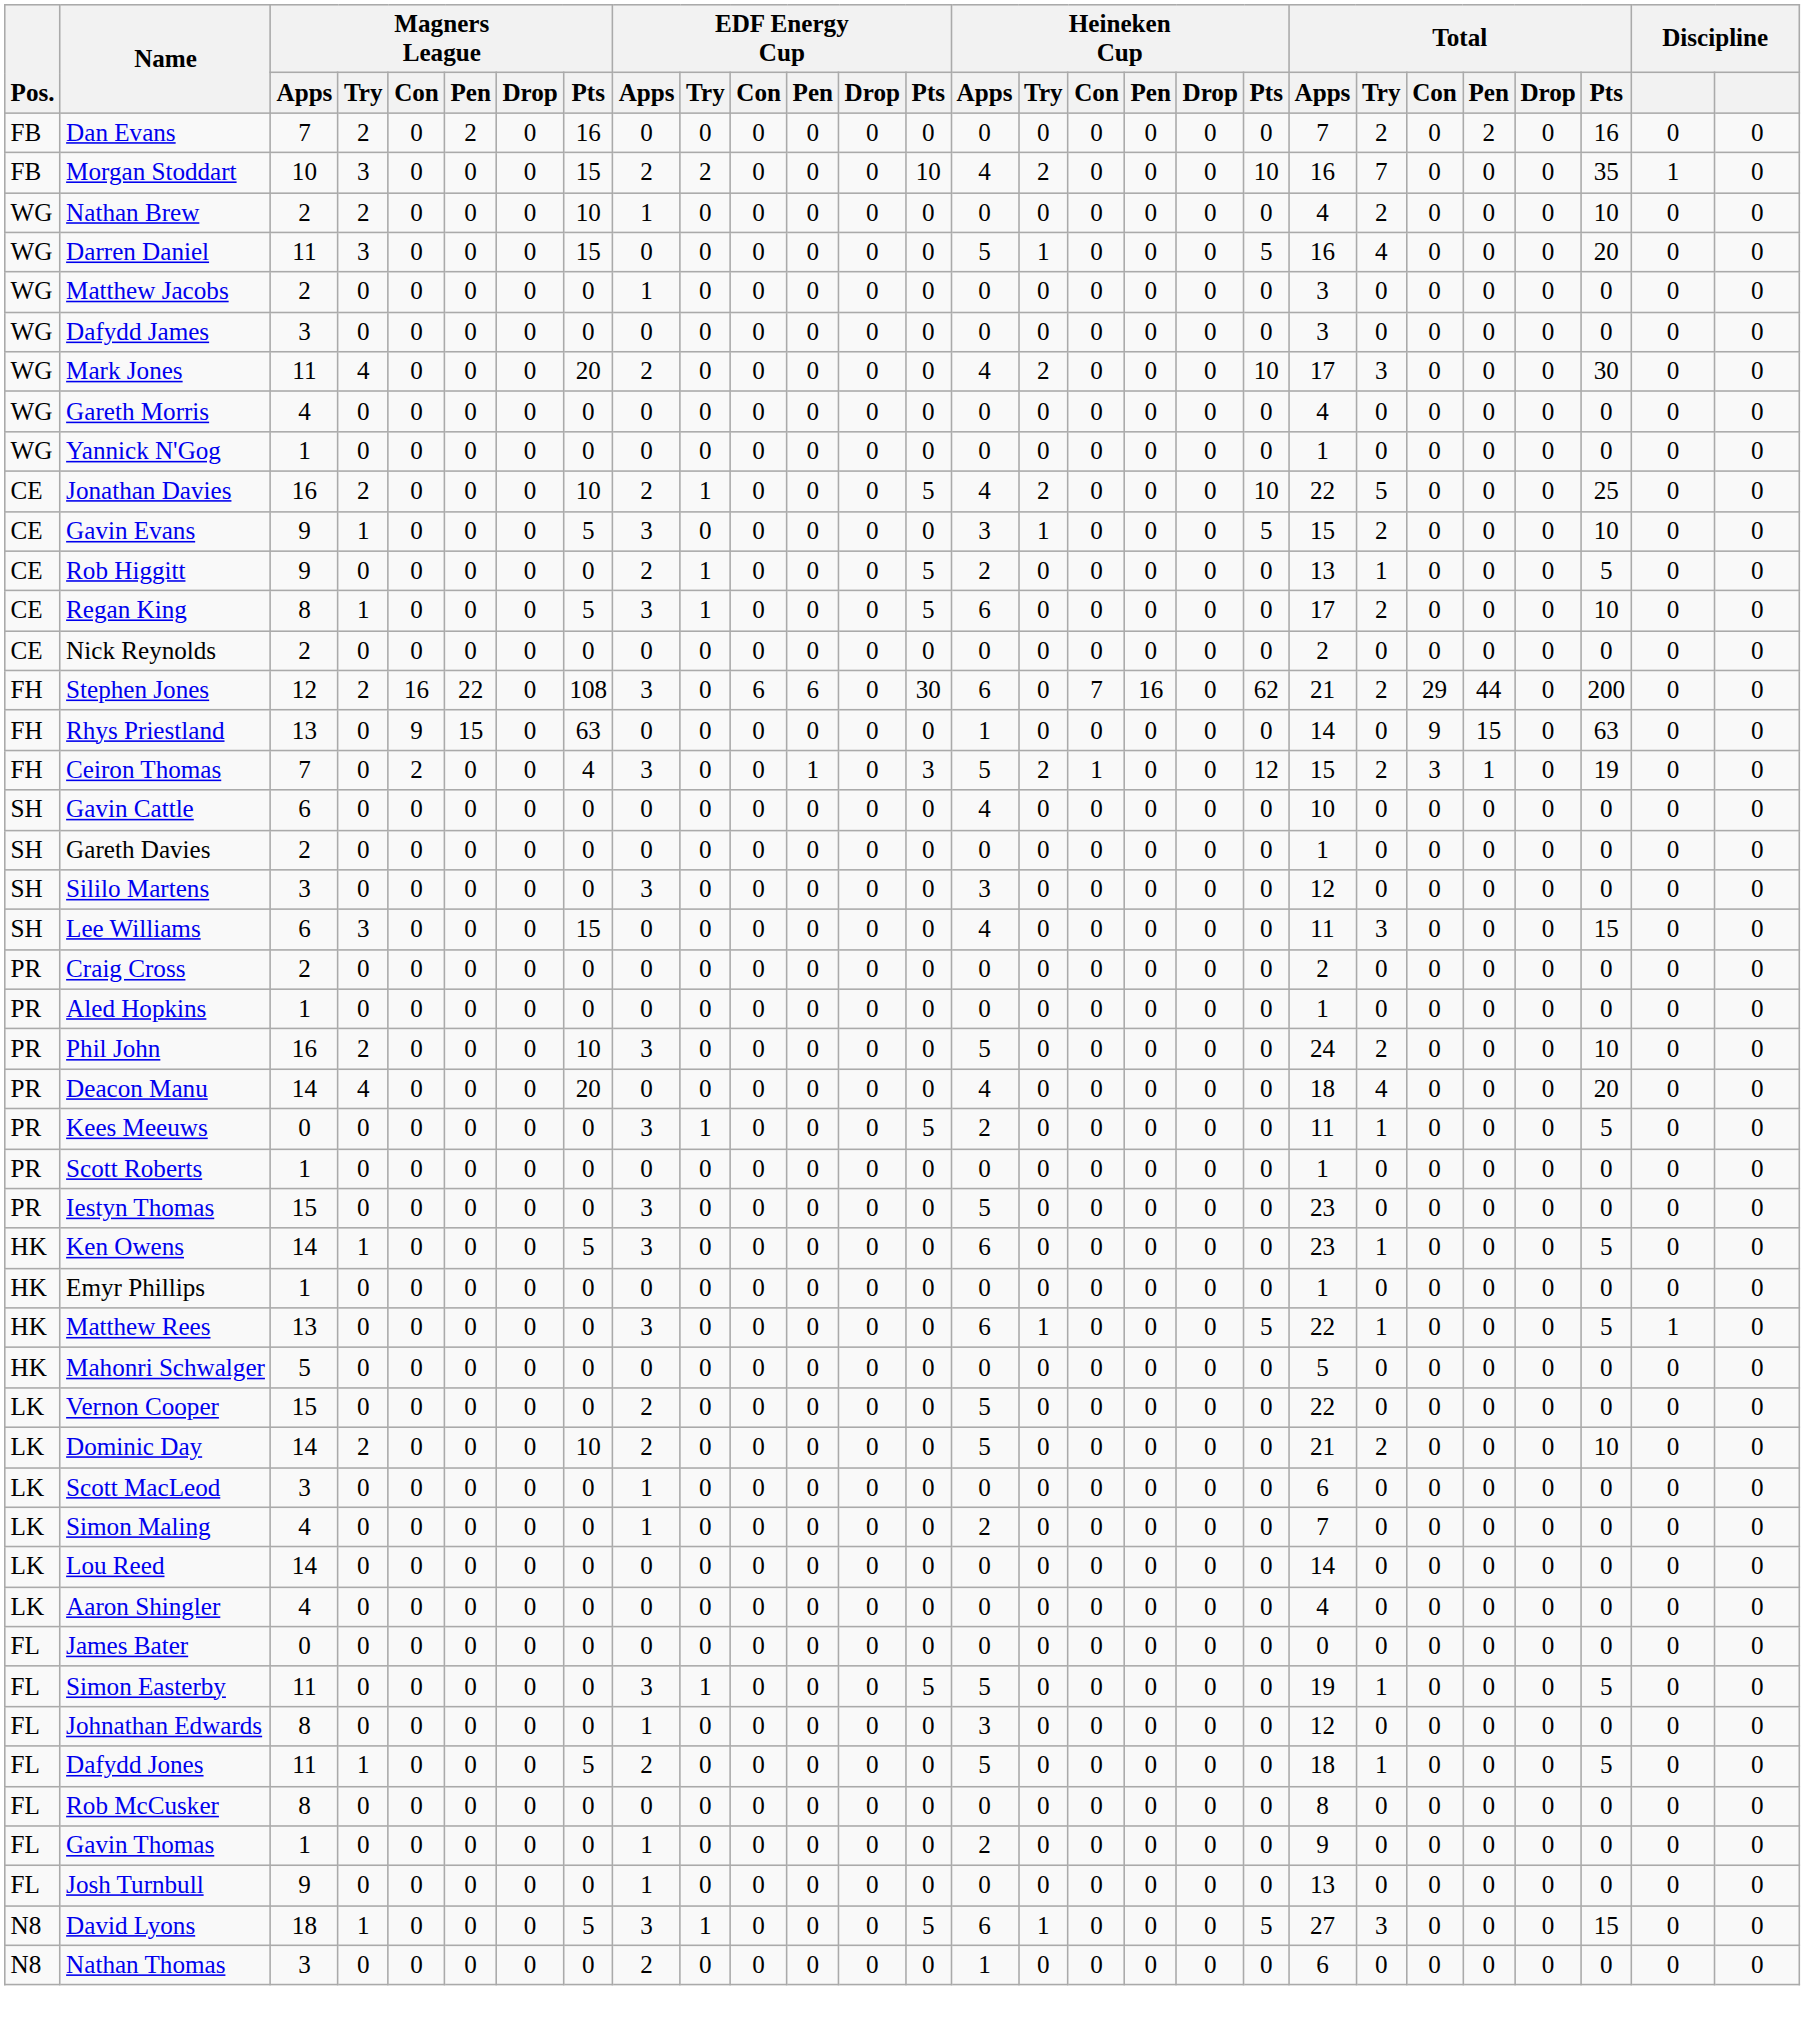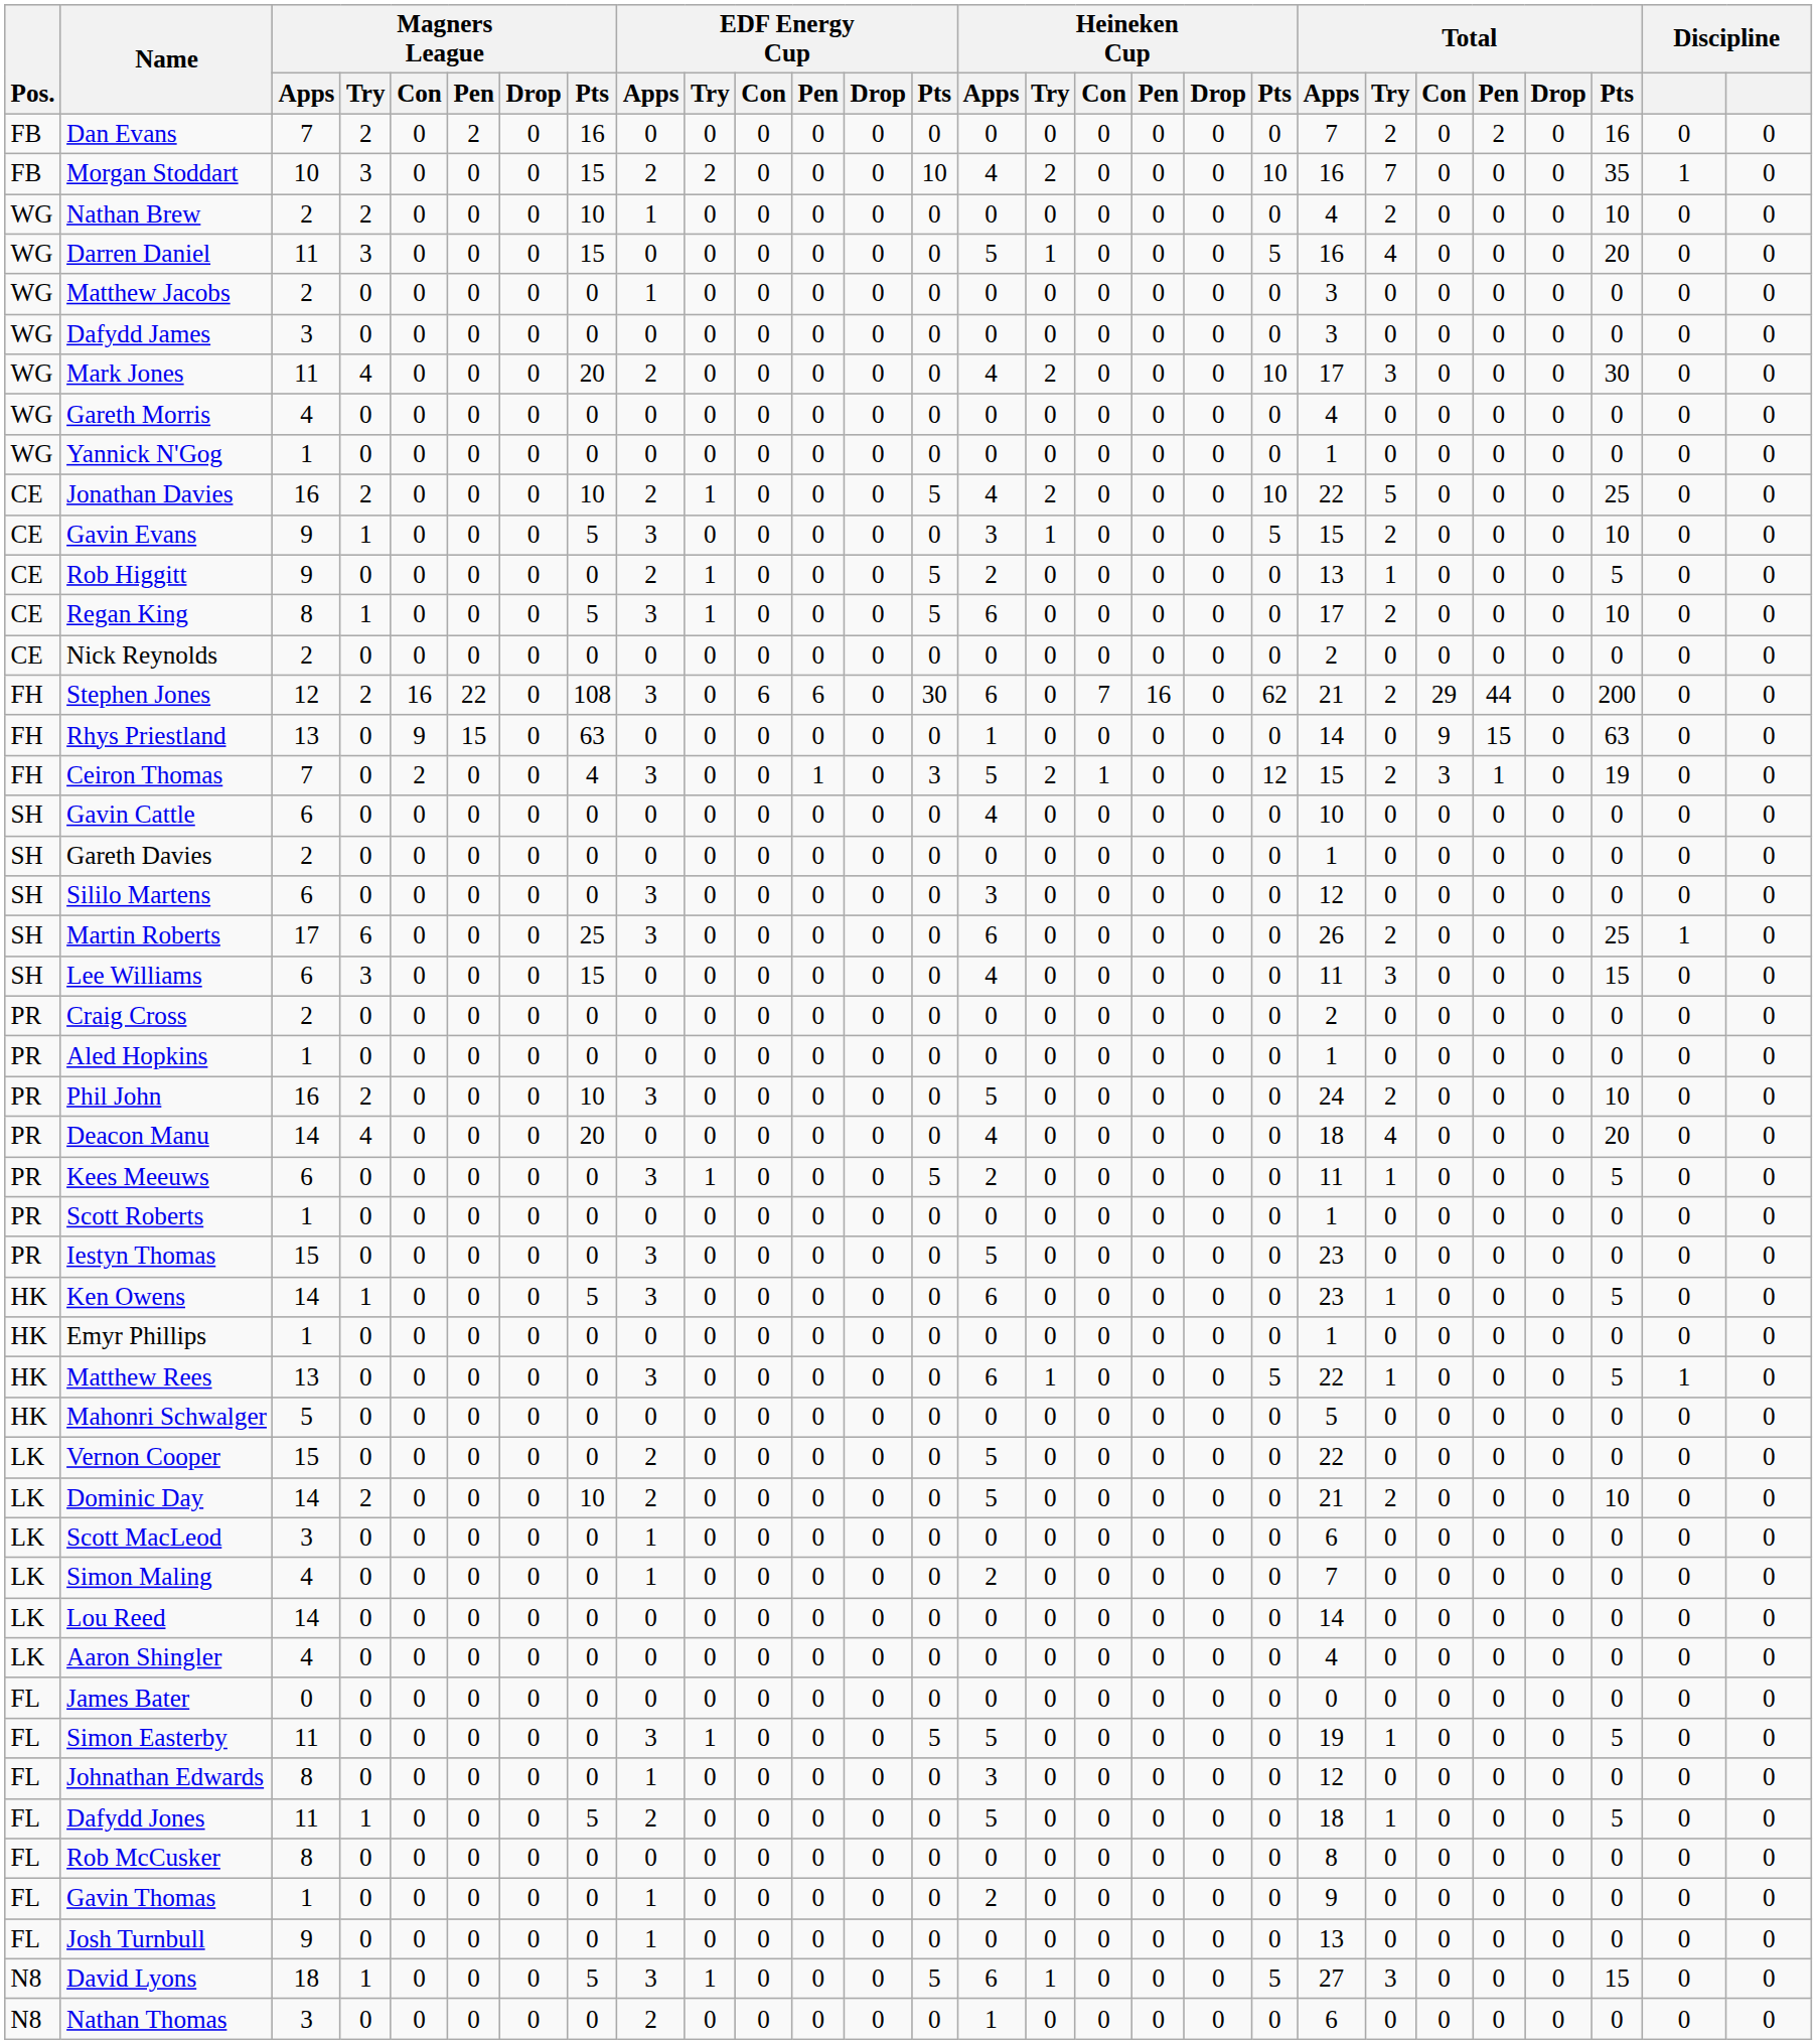Sililo Martens | Magners League / Apps: 3 -> 6
+ row: SH | Martin Roberts | 17 | 6 | 0 | 0 | 0 | 25 | 3 | 0 | 0 | 0 | 0 | 0 | 6 | 0 | 0 | 0 | 0 | 0 | 26 | 2 | 0 | 0 | 0 | 25 | 1 | 0
Kees Meeuws | Magners League / Apps: 0 -> 6
